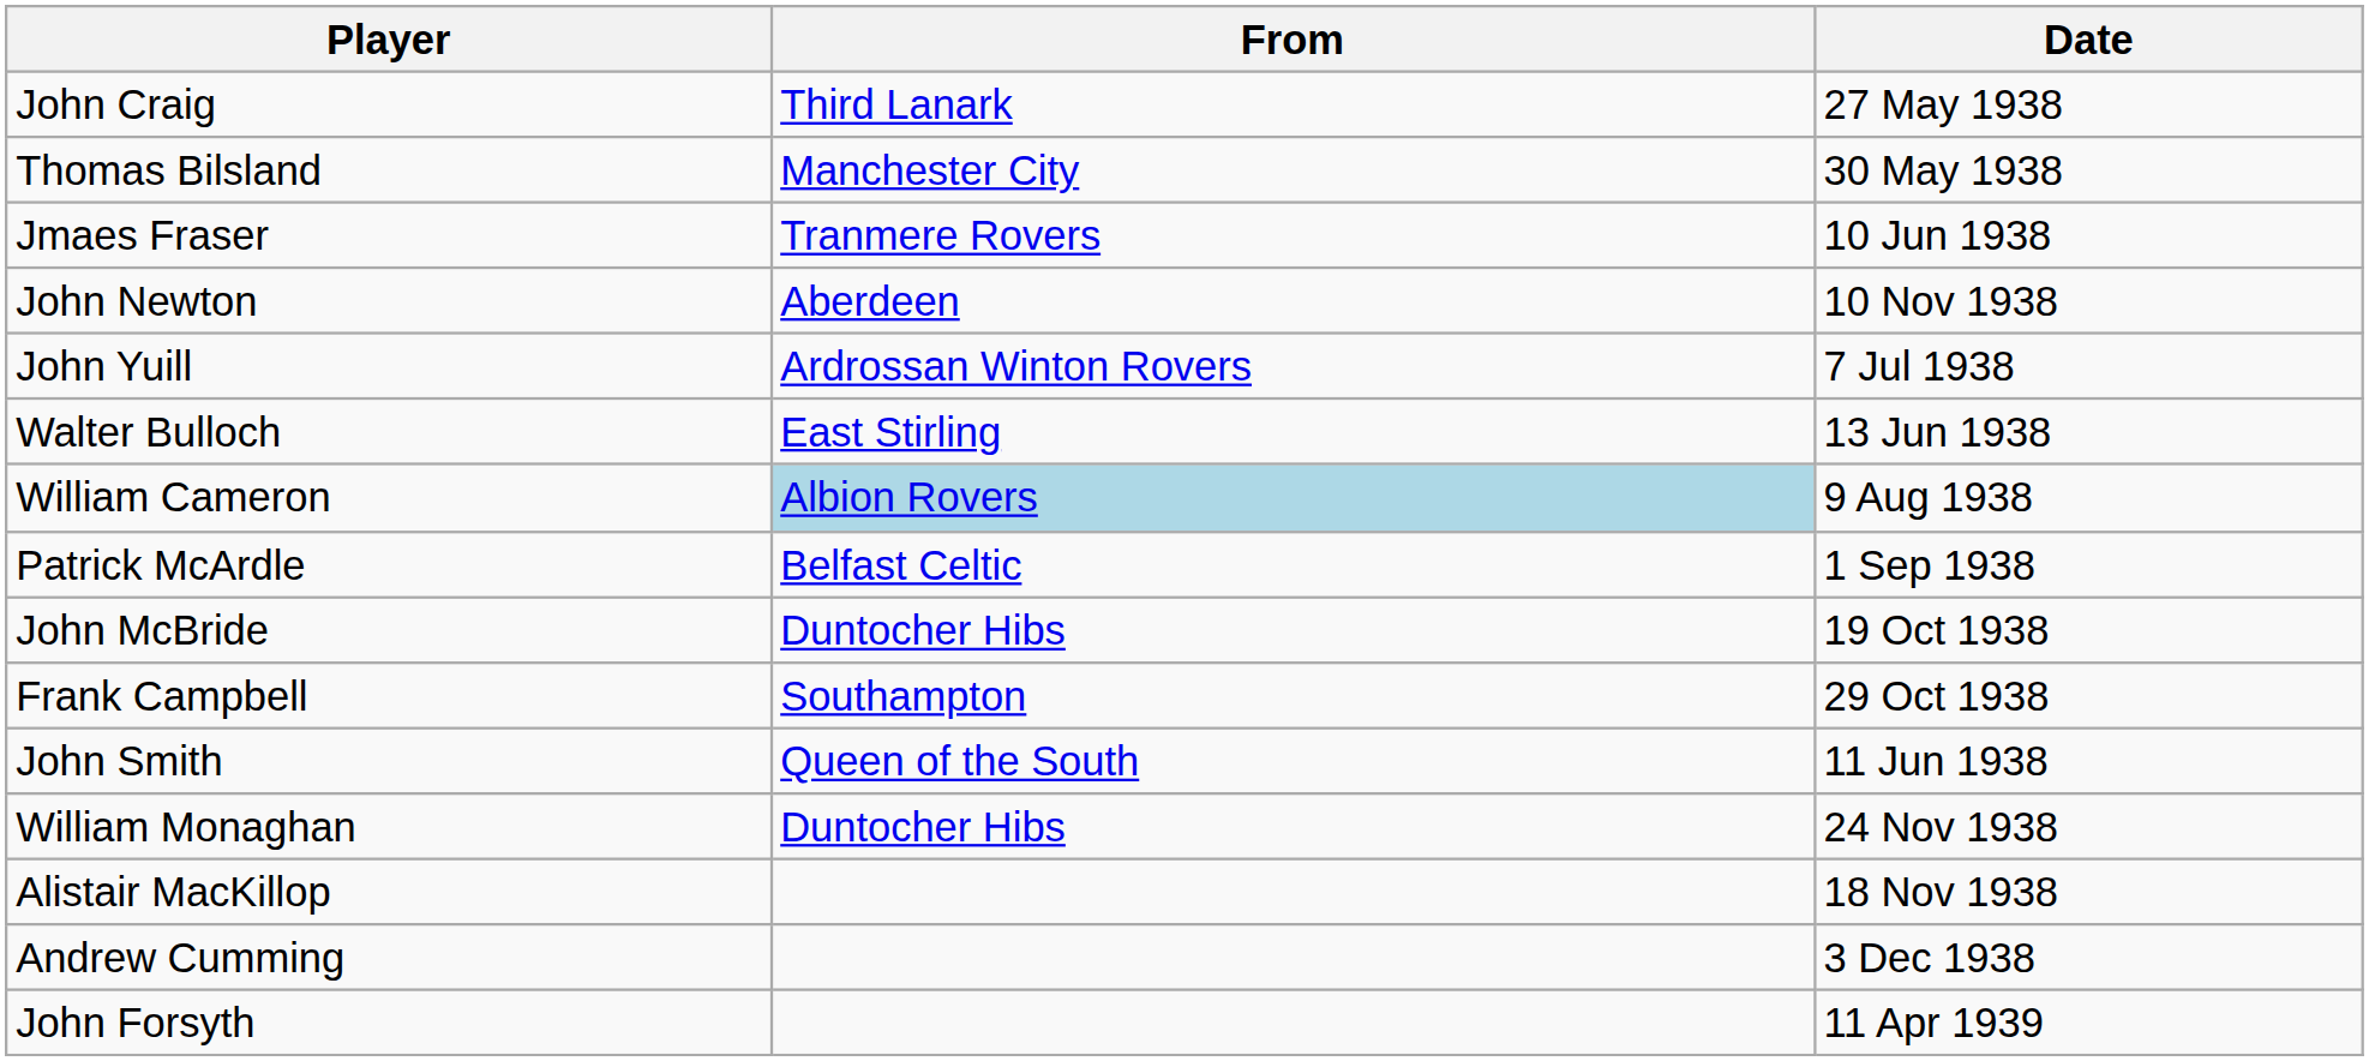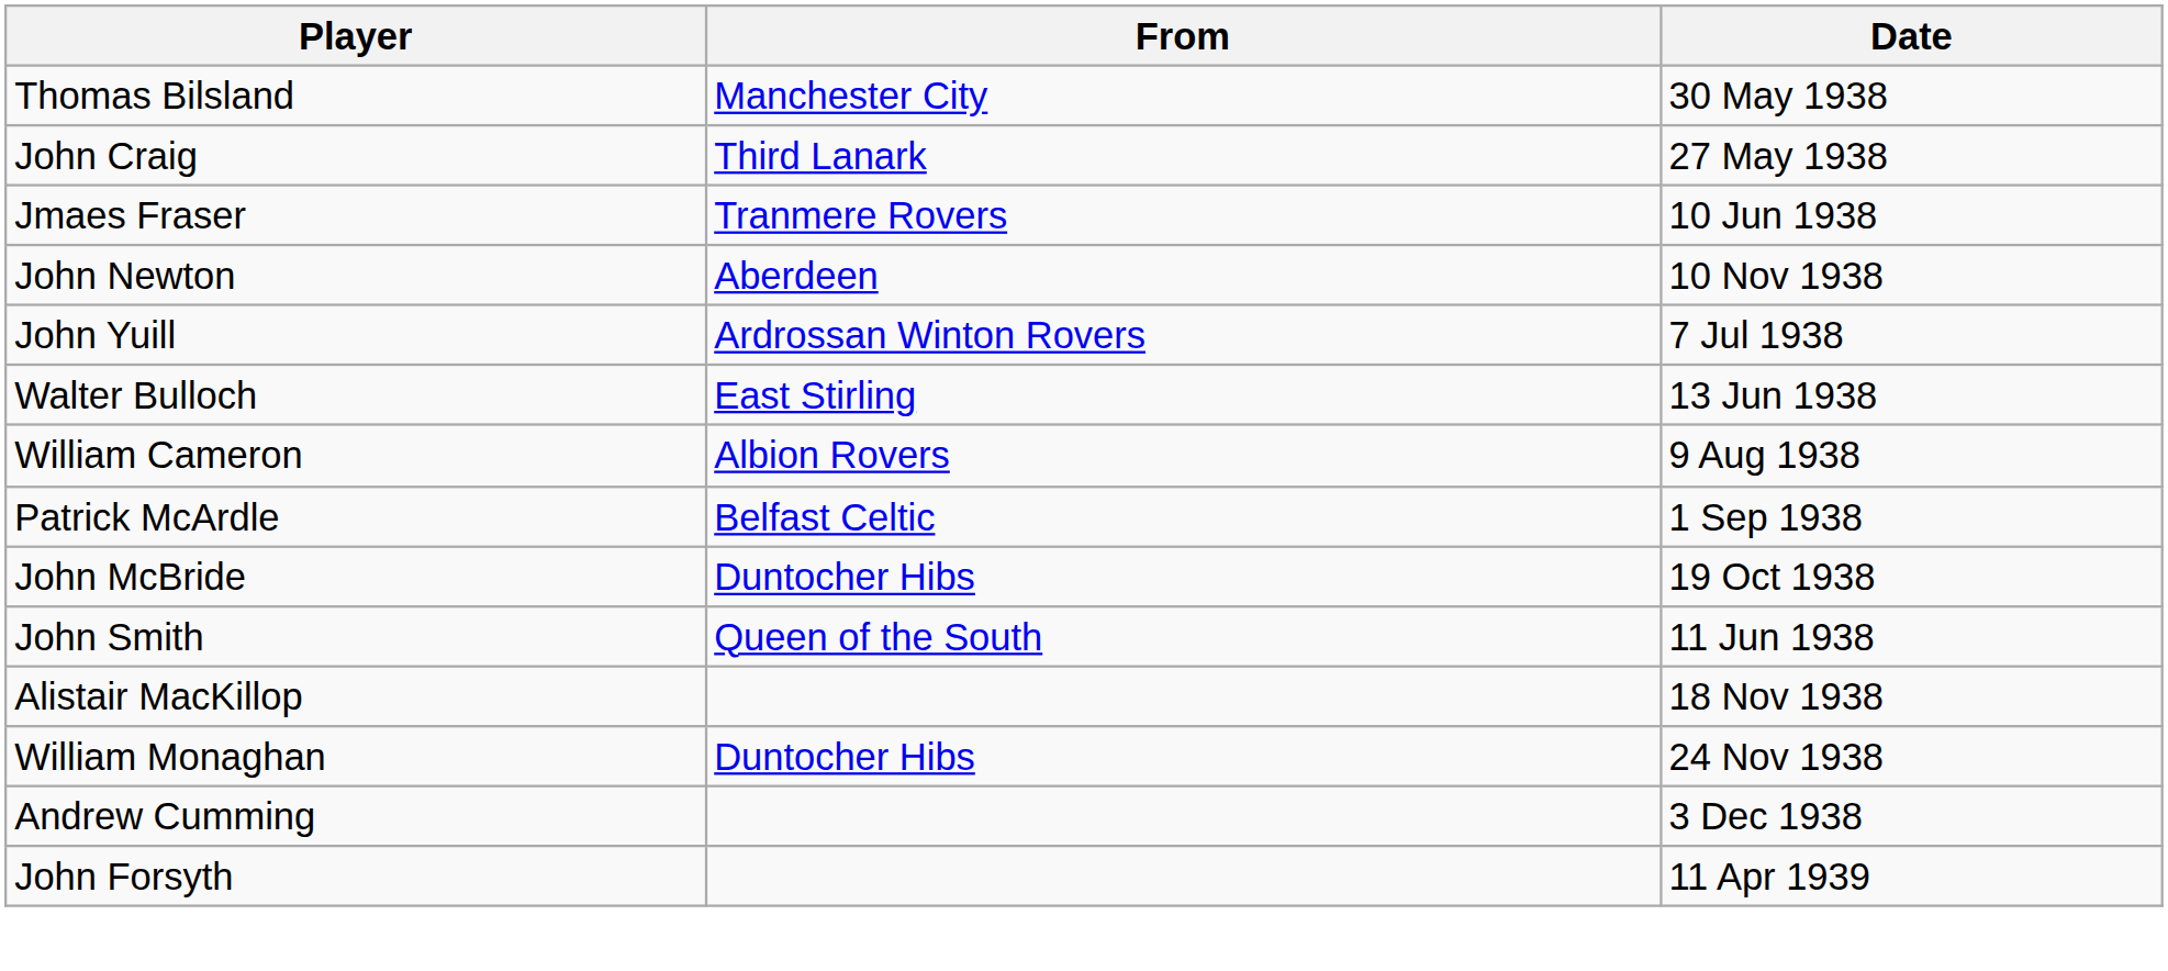rows swapped: John Craig <-> Thomas Bilsland
William Cameron | From: lightblue background -> no background
- row: Frank Campbell | Southampton | 29 Oct 1938
rows swapped: Alistair MacKillop <-> William Monaghan
